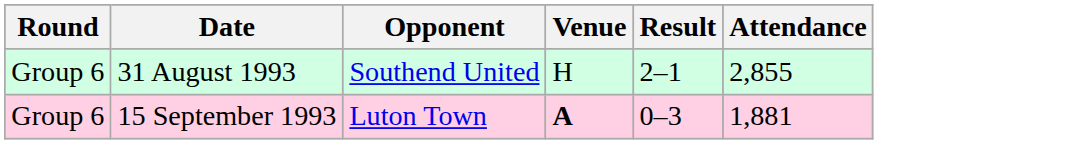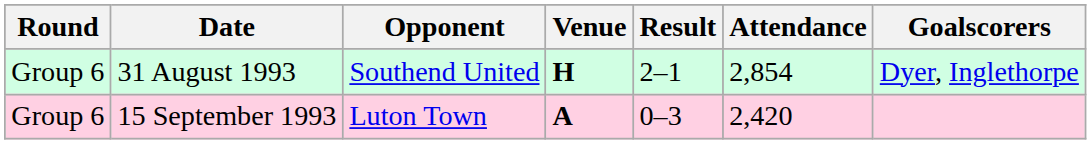+ column: Goalscorers | Dyer, Inglethorpe
31 August 1993 | Venue: normal -> bold
31 August 1993 | Attendance: 2,855 -> 2,854
15 September 1993 | Attendance: 1,881 -> 2,420
